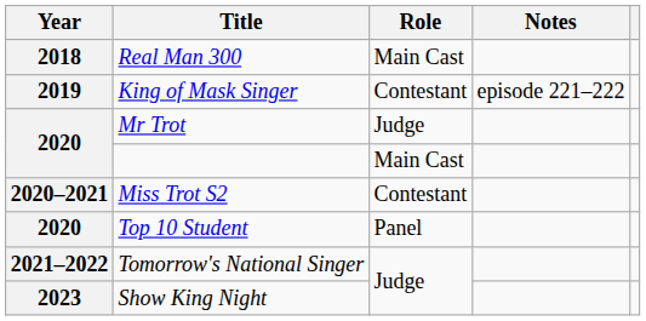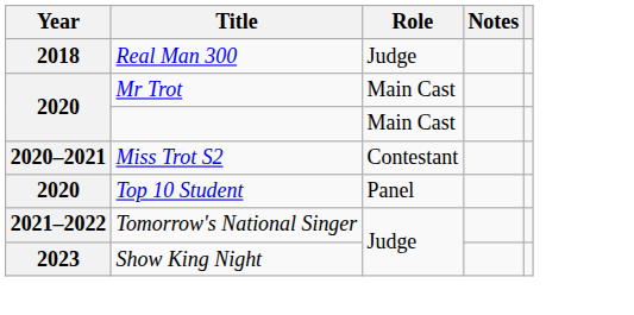Real Man 300 | Role: Main Cast -> Judge
- row: 2019 | King of Mask Singer | Contestant | episode 221–222
Mr Trot | Role: Judge -> Main Cast
